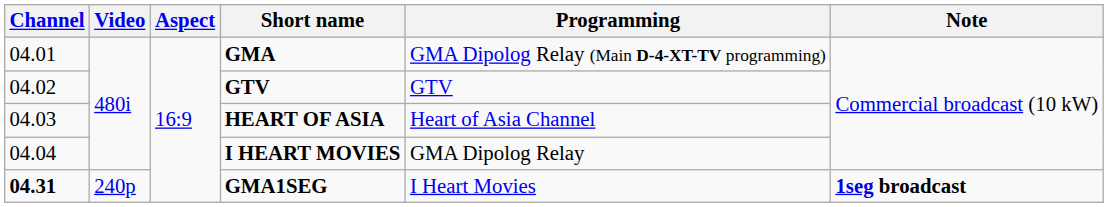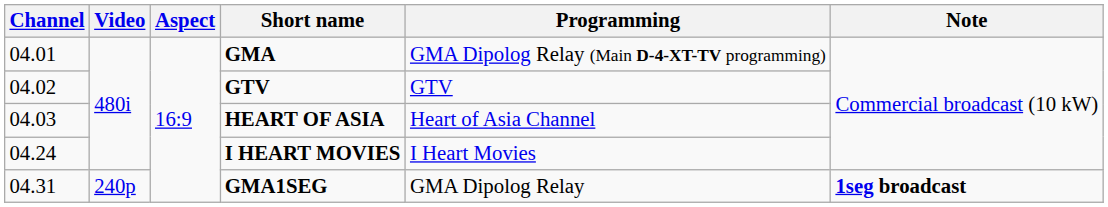I HEART MOVIES | Channel: 04.04 -> 04.24
I HEART MOVIES | Programming: GMA Dipolog Relay -> I Heart Movies
GMA1SEG | Channel: bold -> normal
GMA1SEG | Programming: I Heart Movies -> GMA Dipolog Relay
